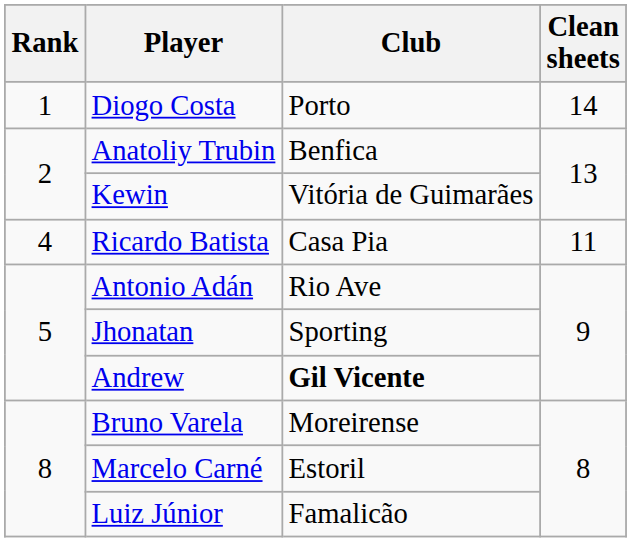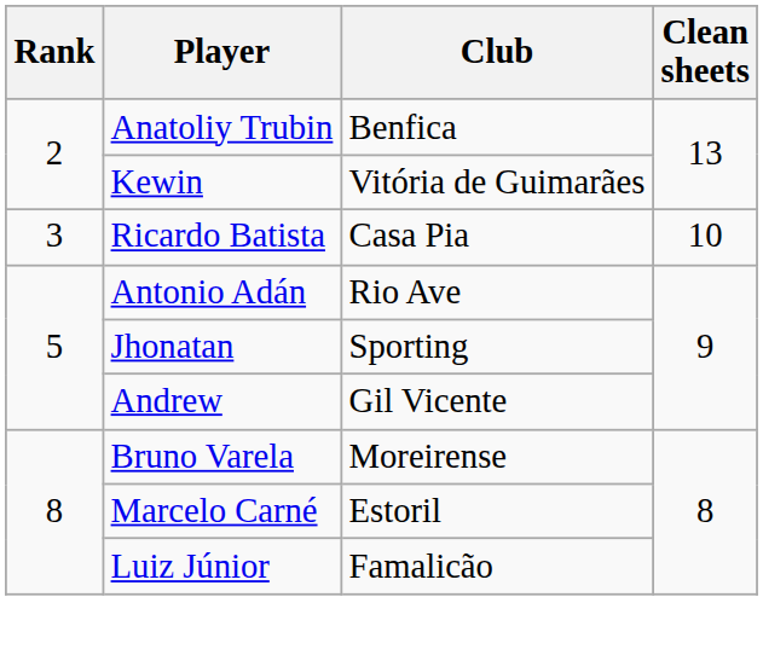- row: 1 | Diogo Costa | Porto | 14
Ricardo Batista | Rank: 4 -> 3
Ricardo Batista | Clean sheets: 11 -> 10
Andrew | Club: bold -> normal
